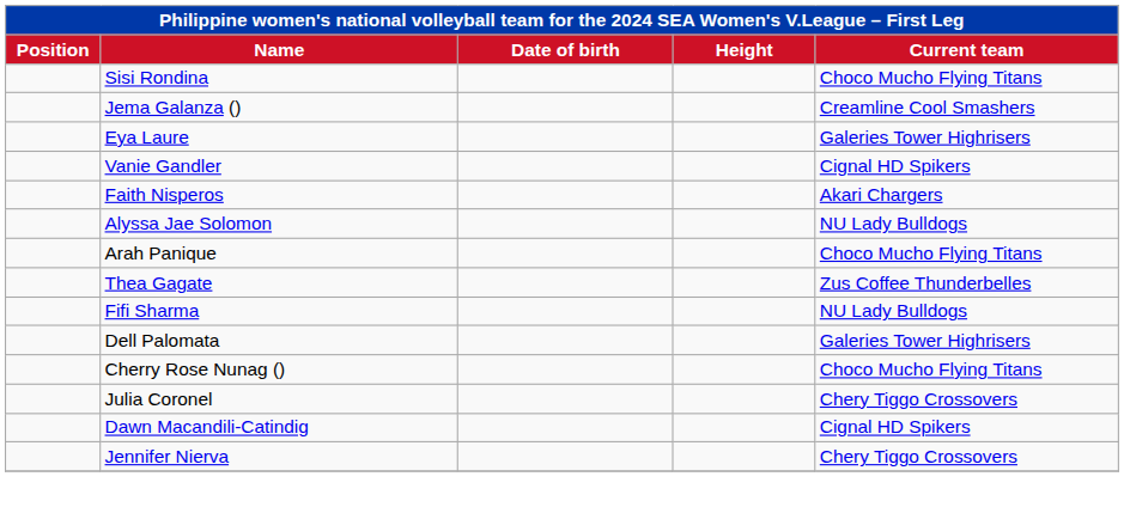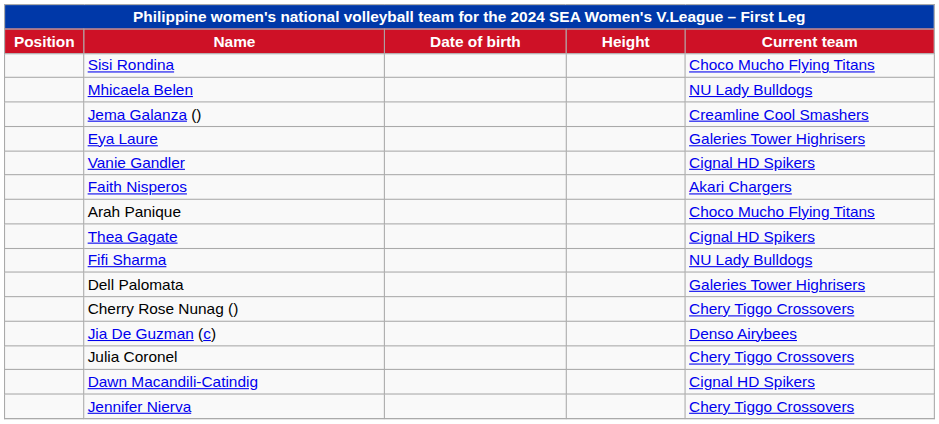+ row: Mhicaela Belen | NU Lady Bulldogs
- row: Alyssa Jae Solomon | NU Lady Bulldogs
Thea Gagate | Current team: Zus Coffee Thunderbelles -> Cignal HD Spikers
Cherry Rose Nunag () | Current team: Choco Mucho Flying Titans -> Chery Tiggo Crossovers
+ row: Jia De Guzman (c) | Denso Airybees
